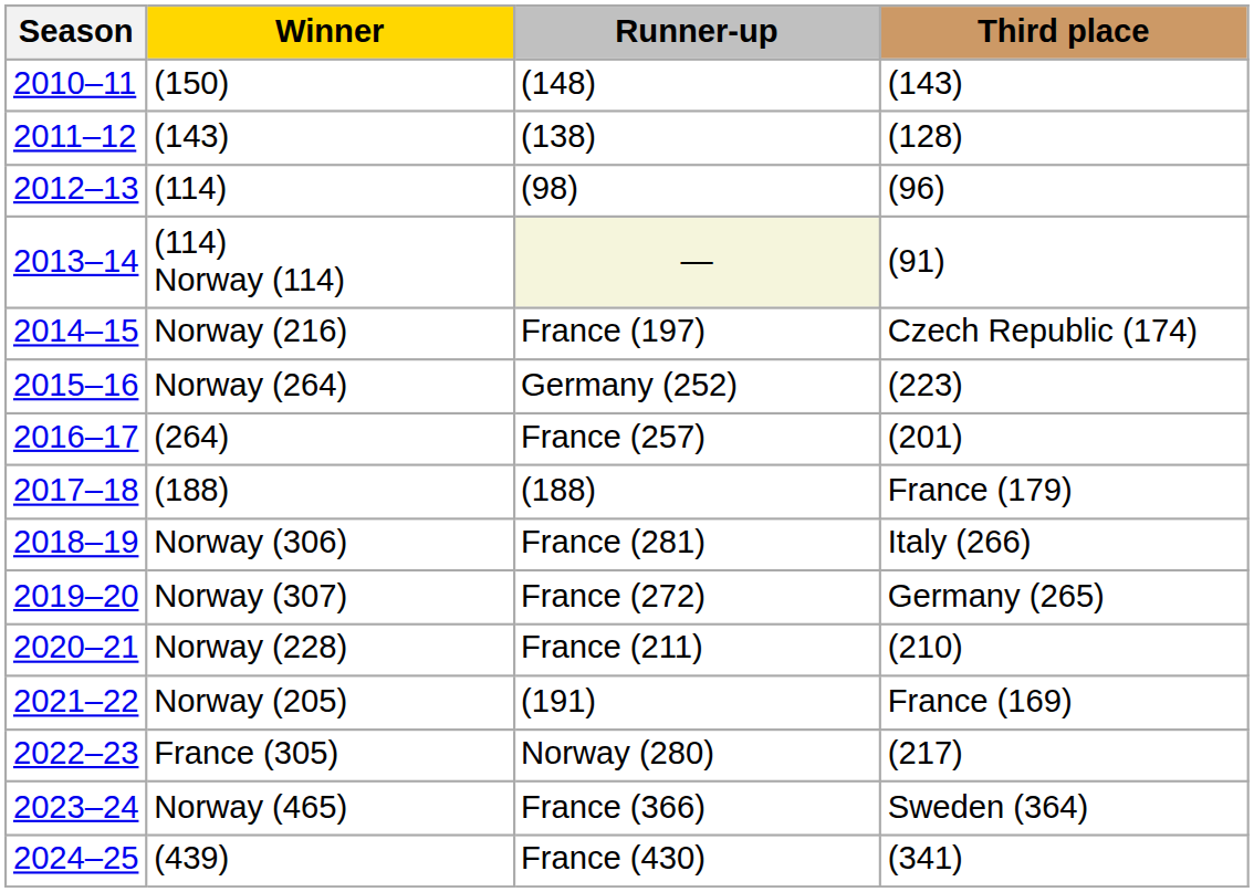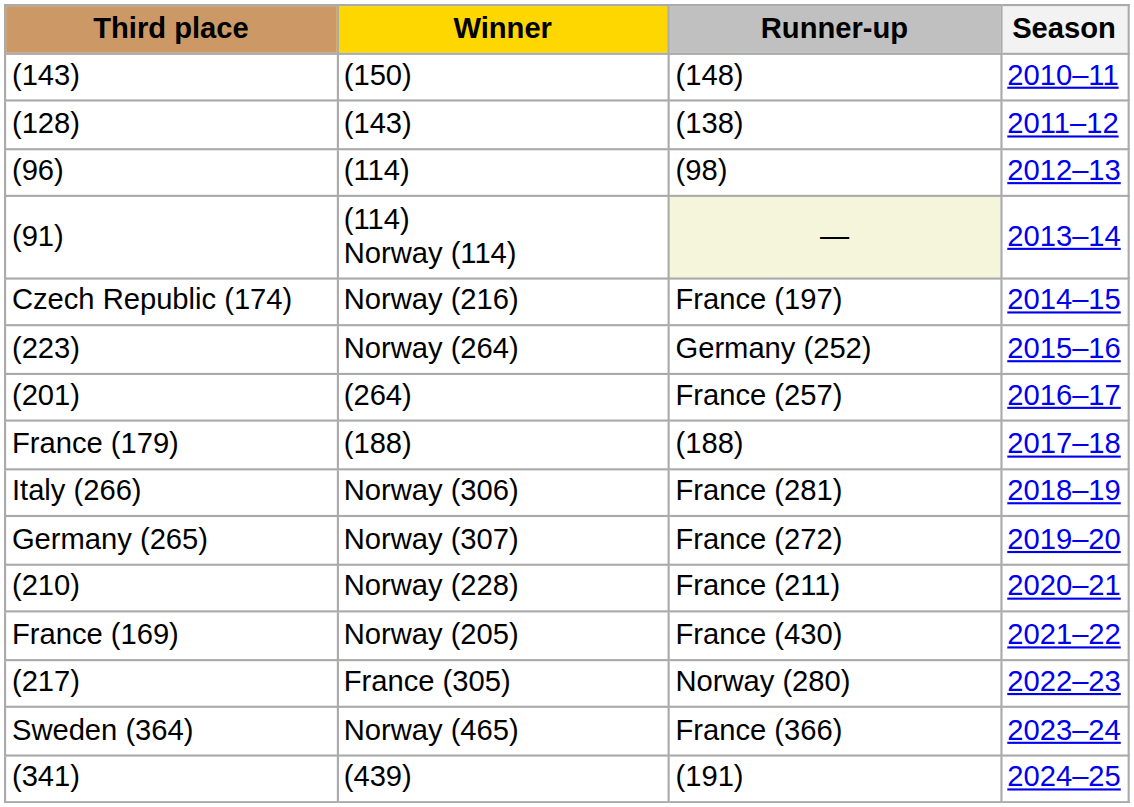columns swapped: Season <-> Third place
Norway (205) | Runner-up: (191) -> France (430)
(439) | Runner-up: France (430) -> (191)
